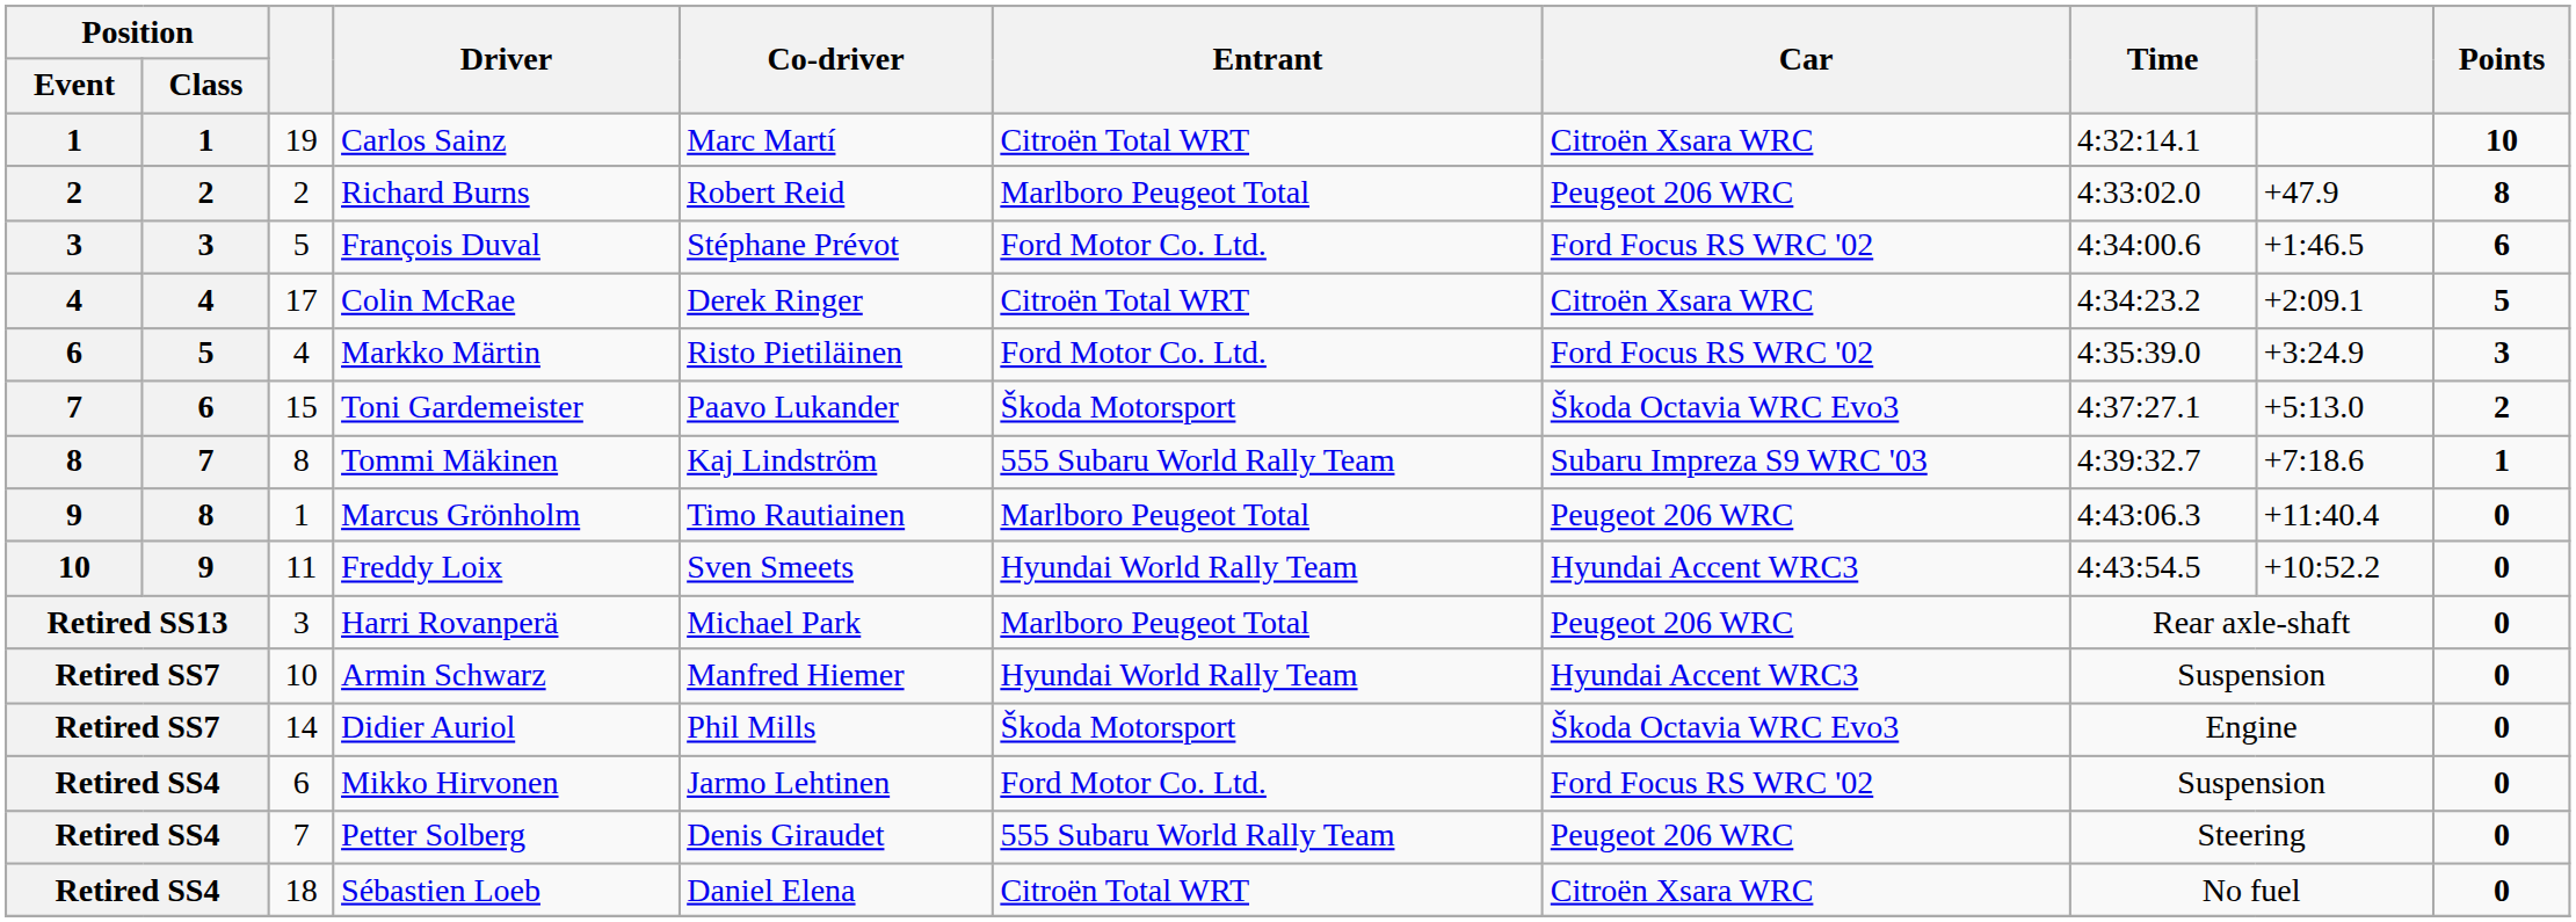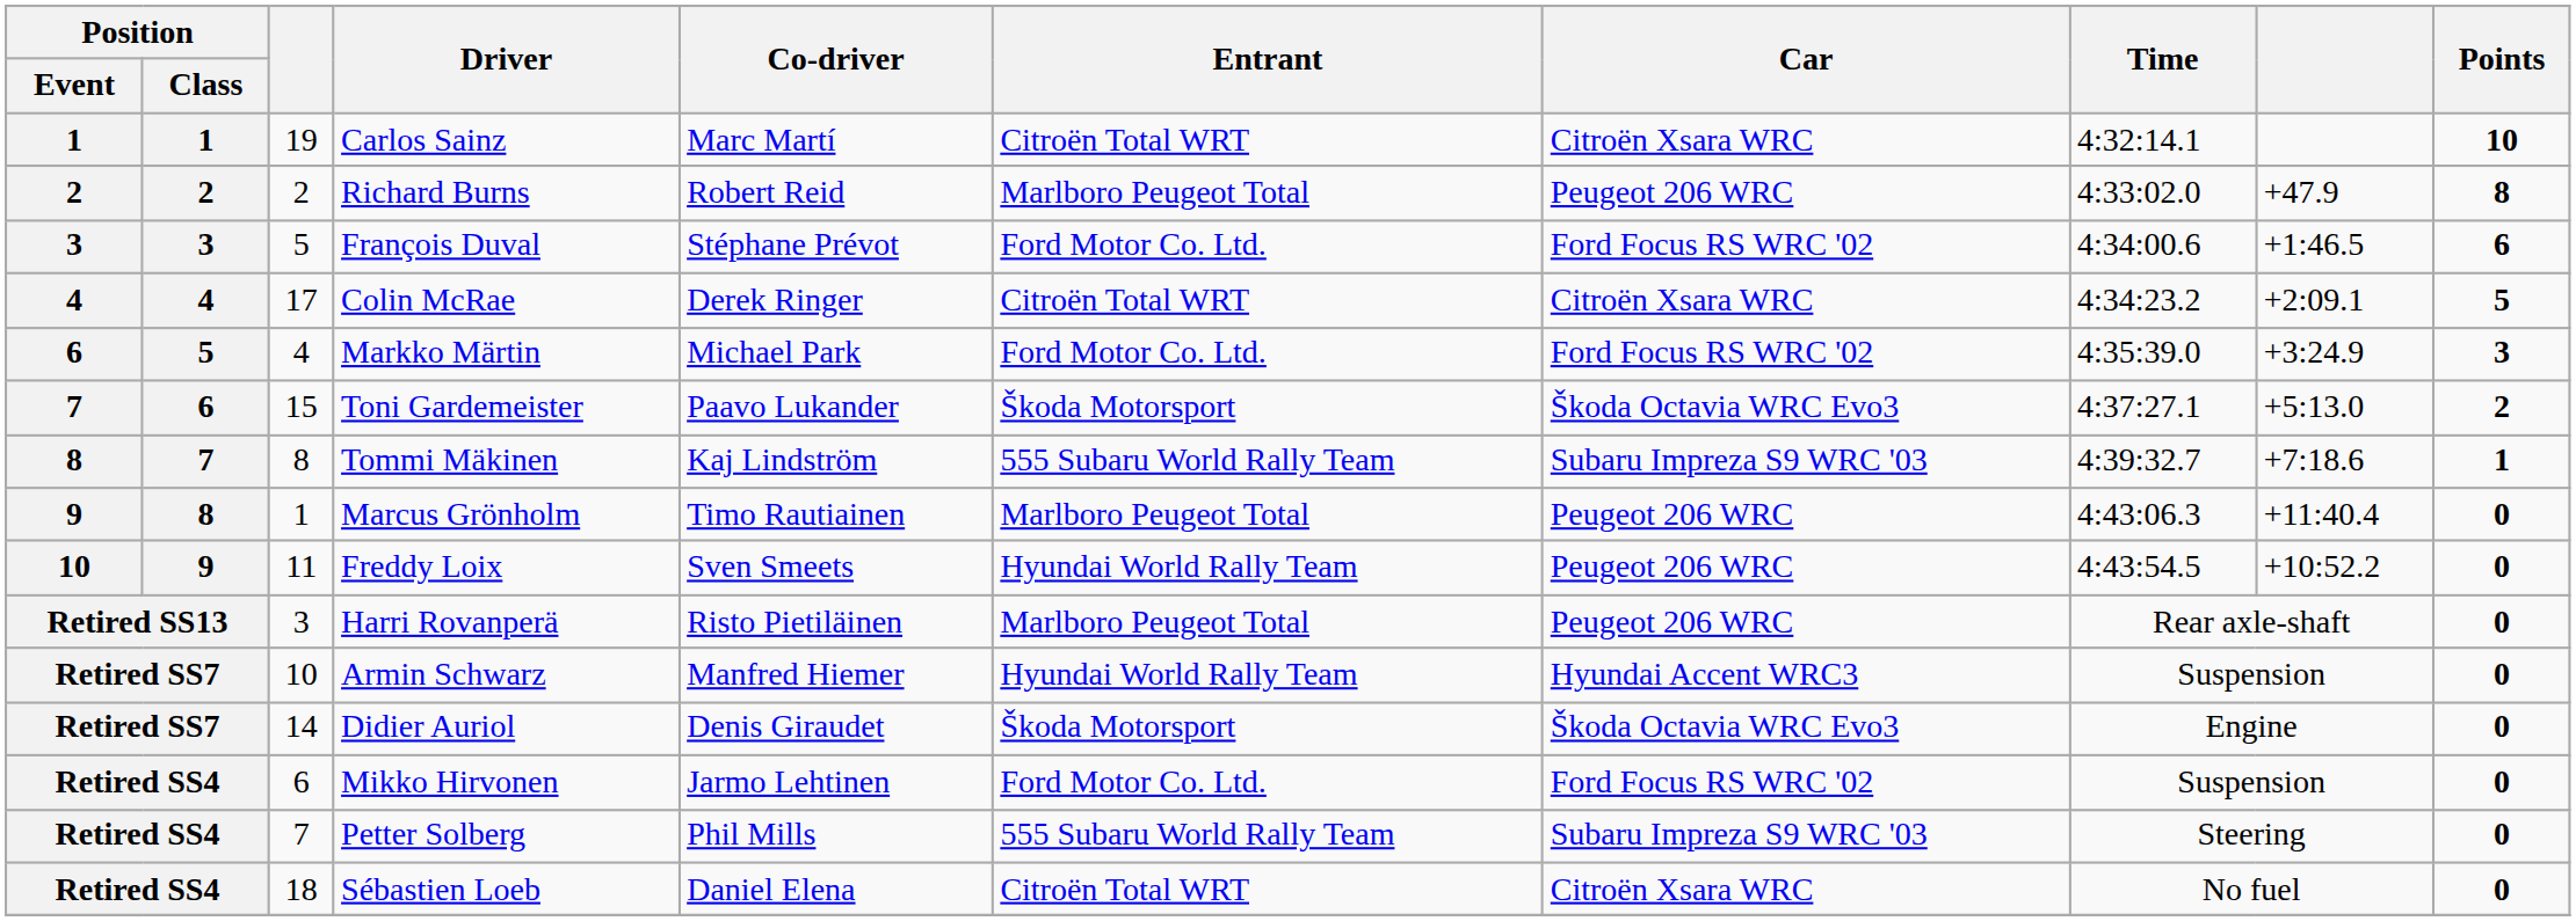Markko Märtin | Co-driver: Risto Pietiläinen -> Michael Park
Freddy Loix | Car: Hyundai Accent WRC3 -> Peugeot 206 WRC
Harri Rovanperä | Co-driver: Michael Park -> Risto Pietiläinen
Didier Auriol | Co-driver: Phil Mills -> Denis Giraudet
Petter Solberg | Co-driver: Denis Giraudet -> Phil Mills
Petter Solberg | Car: Peugeot 206 WRC -> Subaru Impreza S9 WRC '03
